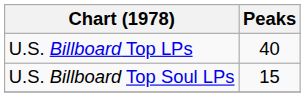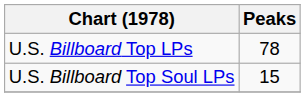U.S. Billboard Top LPs | Peaks: 40 -> 78
